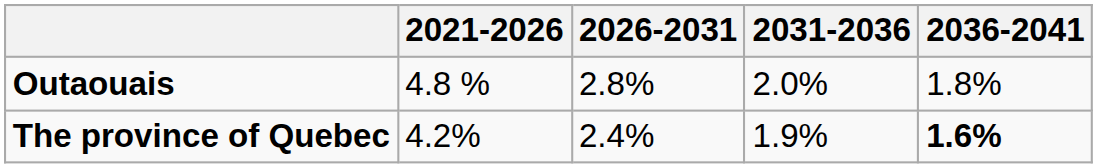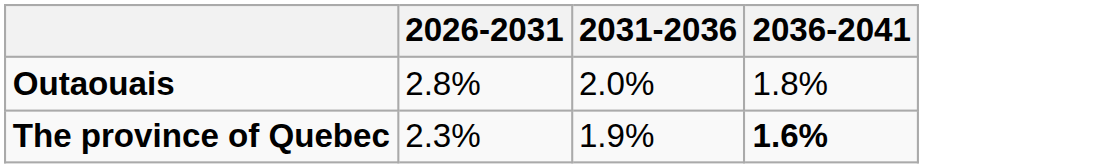- column: 2021-2026 | 4.8 % | 4.2%
The province of Quebec | 2026-2031: 2.4% -> 2.3%
